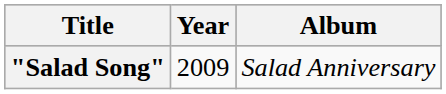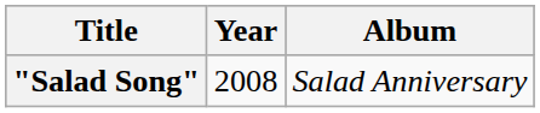"Salad Song" | Year: 2009 -> 2008
